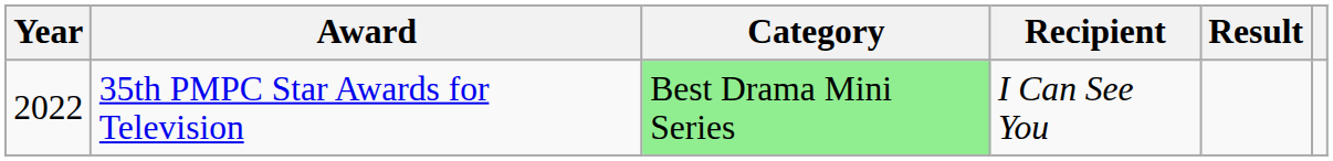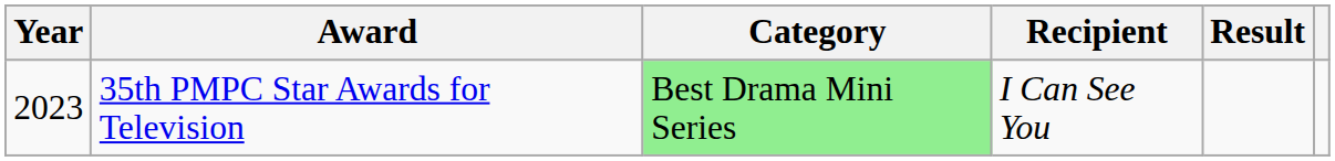35th PMPC Star Awards for Television | Year: 2022 -> 2023
